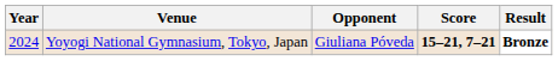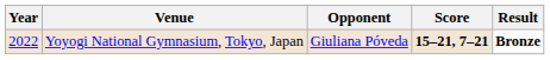Yoyogi National Gymnasium, Tokyo, Japan | Year: 2024 -> 2022
